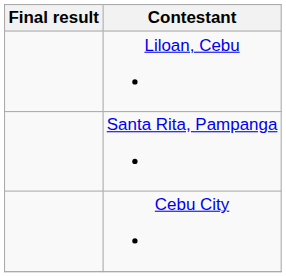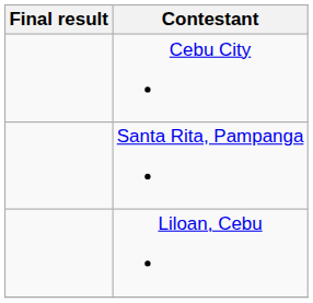rows swapped: Cebu City <-> Liloan, Cebu
